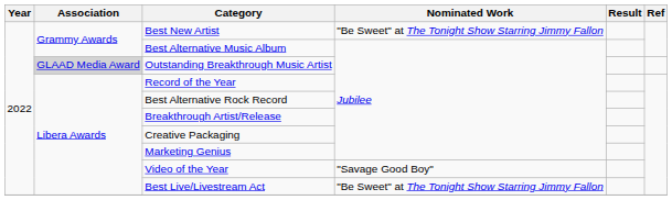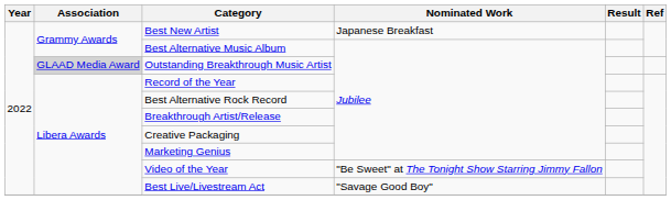Best New Artist | Nominated Work: "Be Sweet" at The Tonight Show Starring Jimmy Fallon -> Japanese Breakfast
Video of the Year | Nominated Work: "Savage Good Boy" -> "Be Sweet" at The Tonight Show Starring Jimmy Fallon
Best Live/Livestream Act | Nominated Work: "Be Sweet" at The Tonight Show Starring Jimmy Fallon -> "Savage Good Boy"
